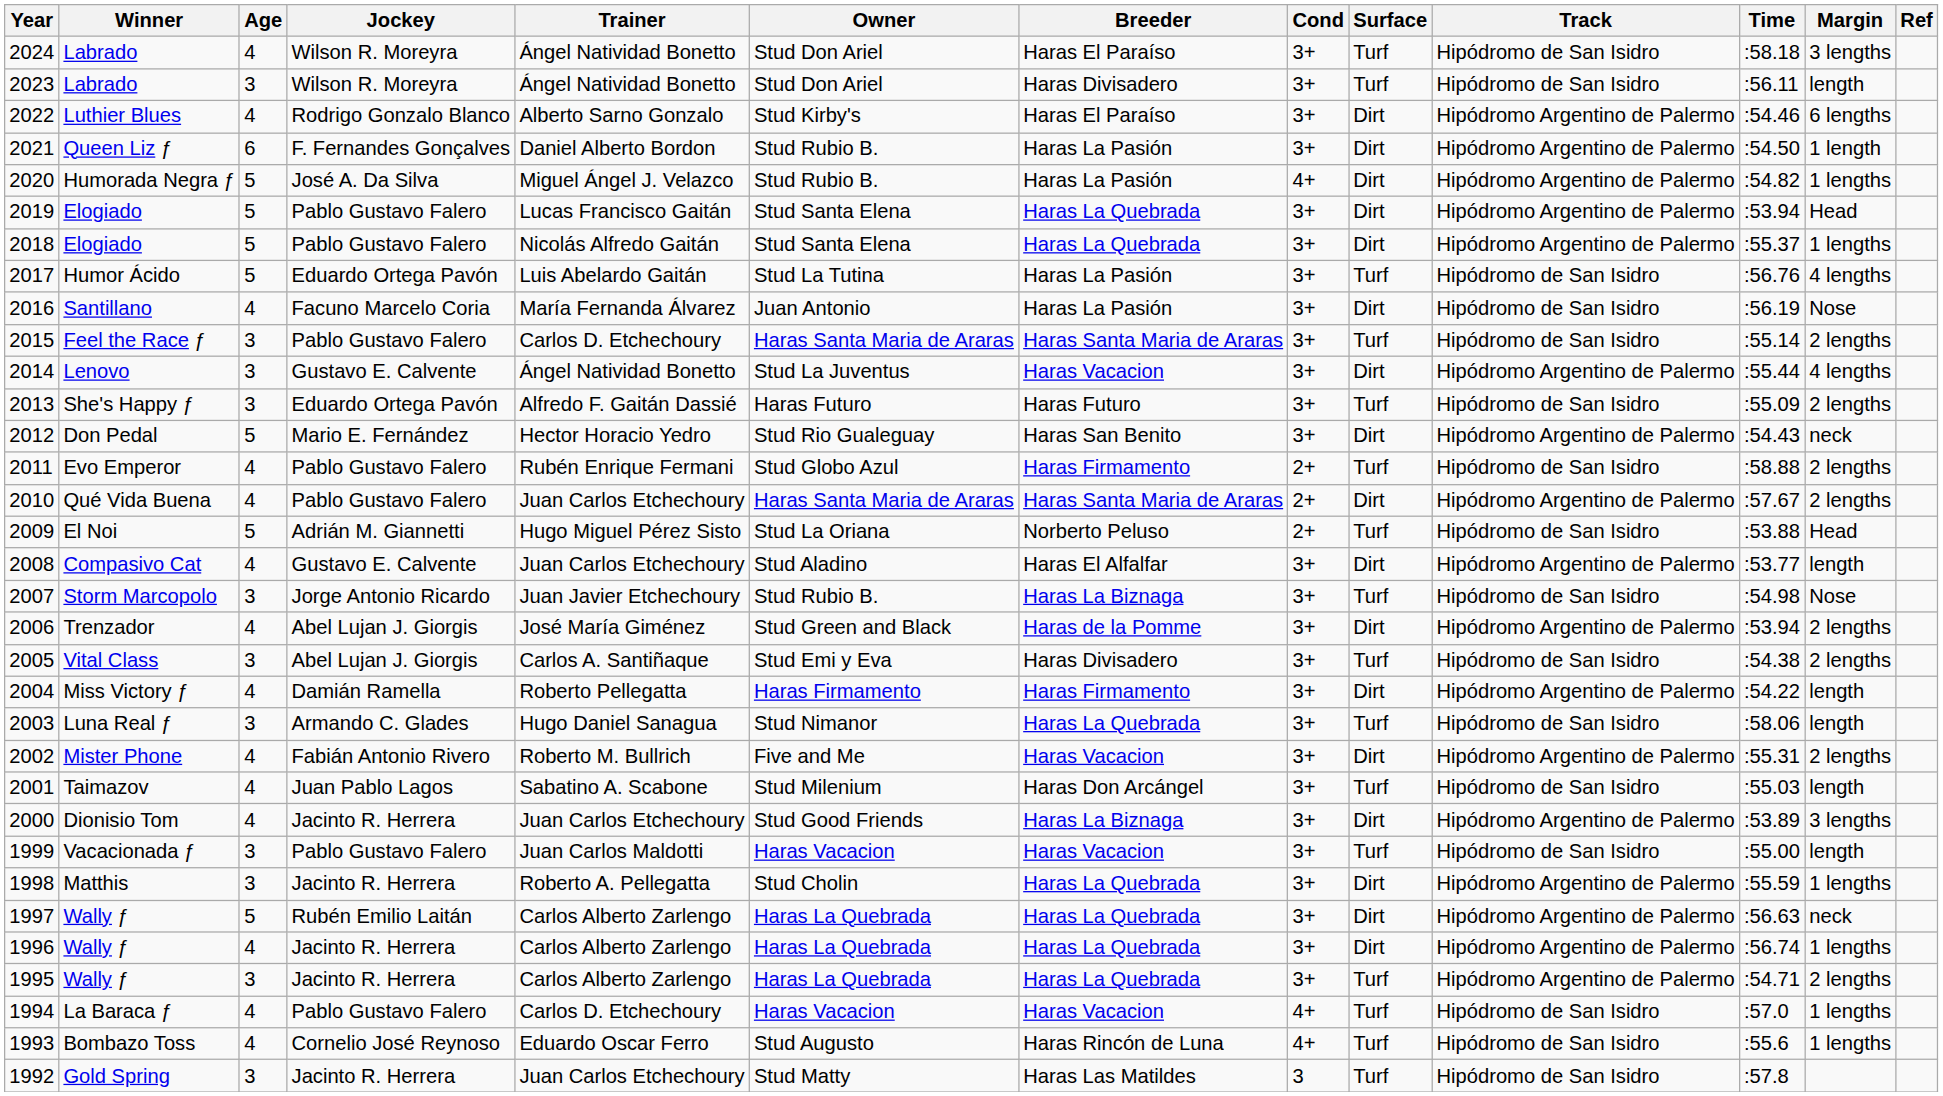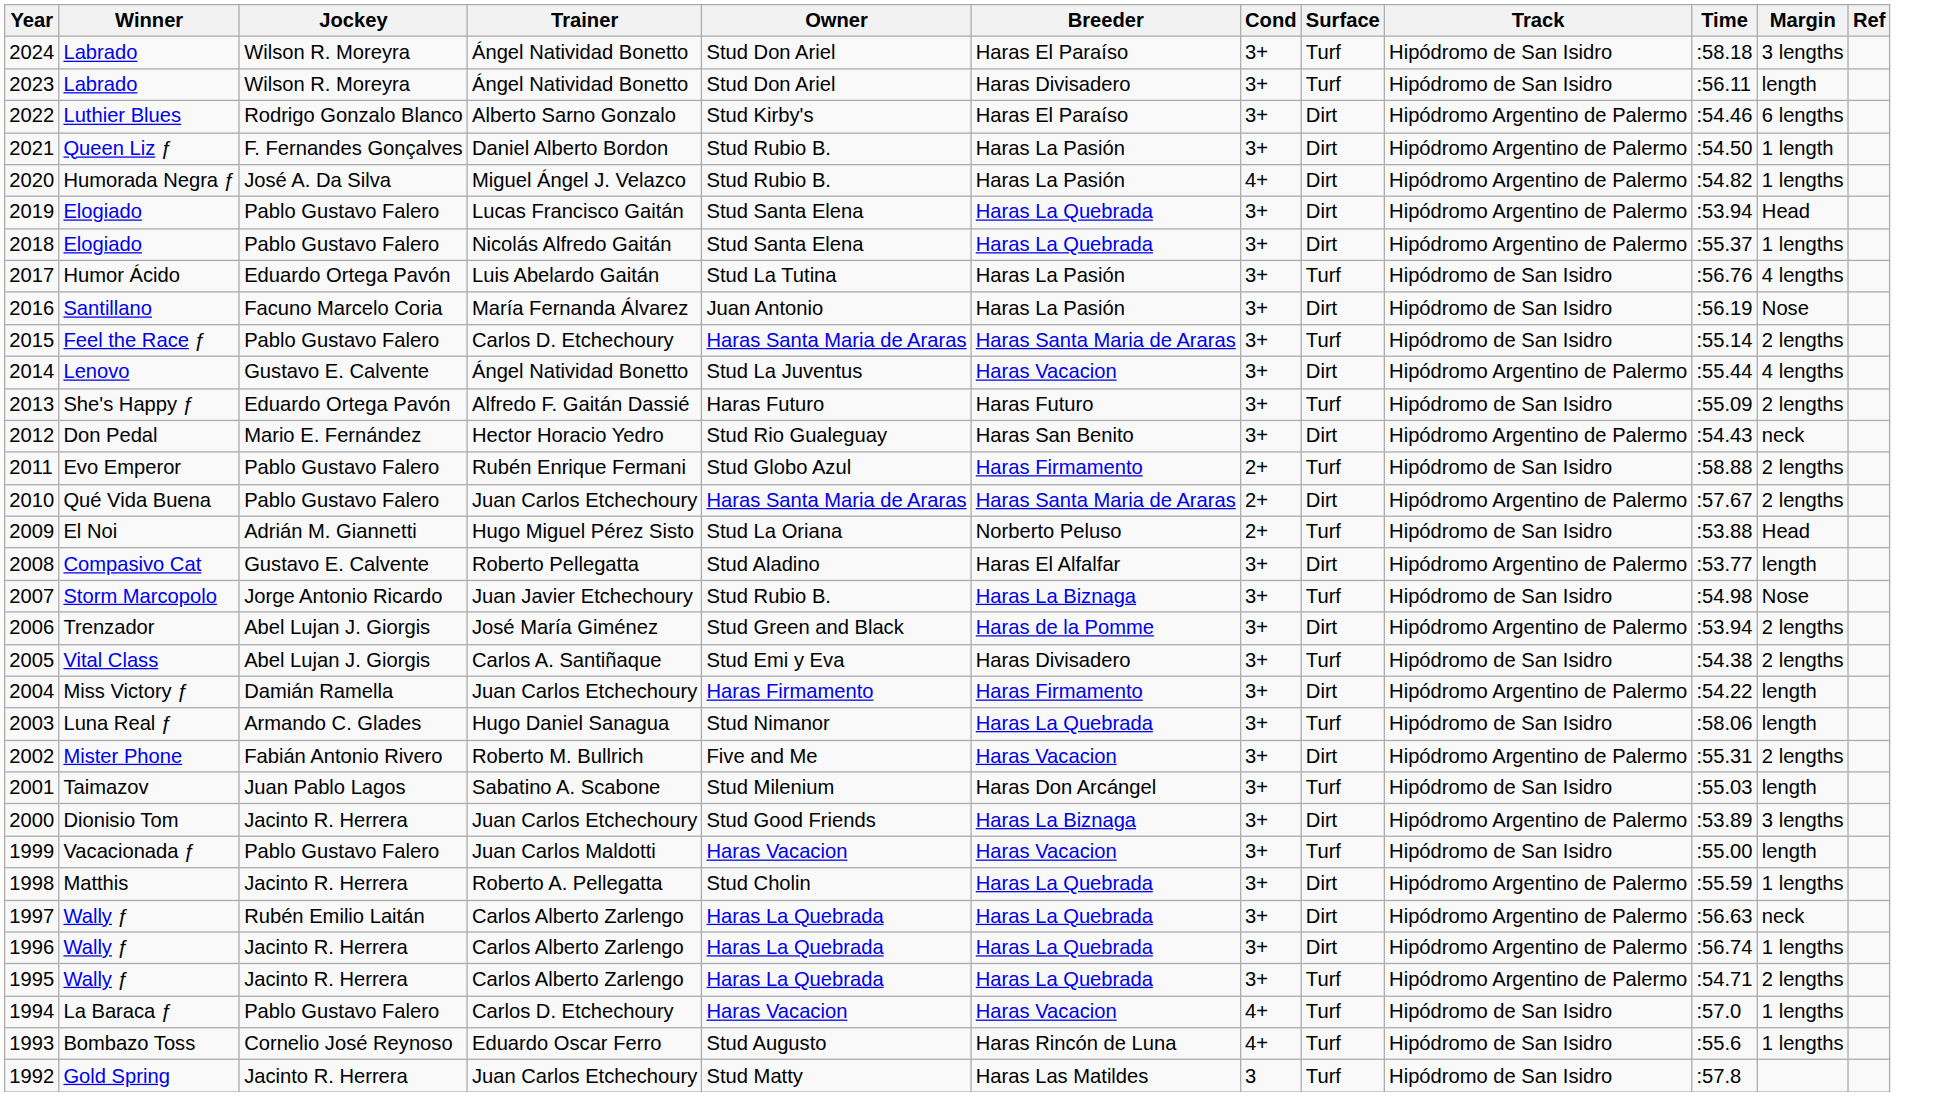- column: Age | 4 | 3 | 4 | 6 | 5 | 5 | 5 | 5 | 4 | 3 | 3 | 3 | 5 | 4 | 4 | 5 | 4 | 3 | 4 | 3 | 4 | 3 | 4 | 4 | 4 | 3 | 3 | 5 | 4 | 3 | 4 | 4 | 3
2008 | Trainer: Juan Carlos Etchechoury -> Roberto Pellegatta
2004 | Trainer: Roberto Pellegatta -> Juan Carlos Etchechoury
